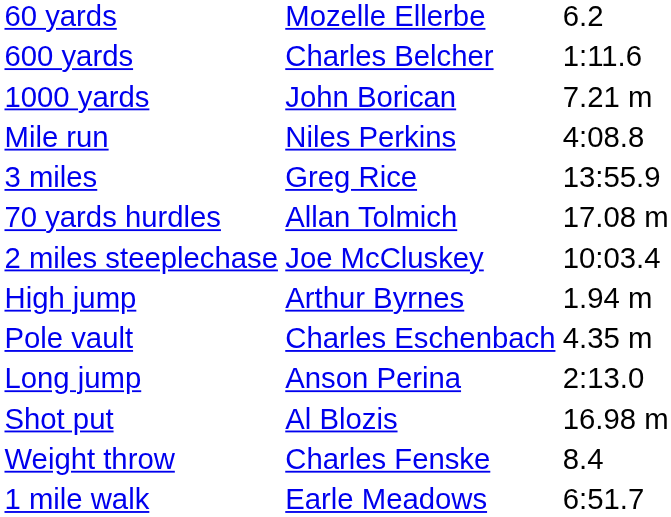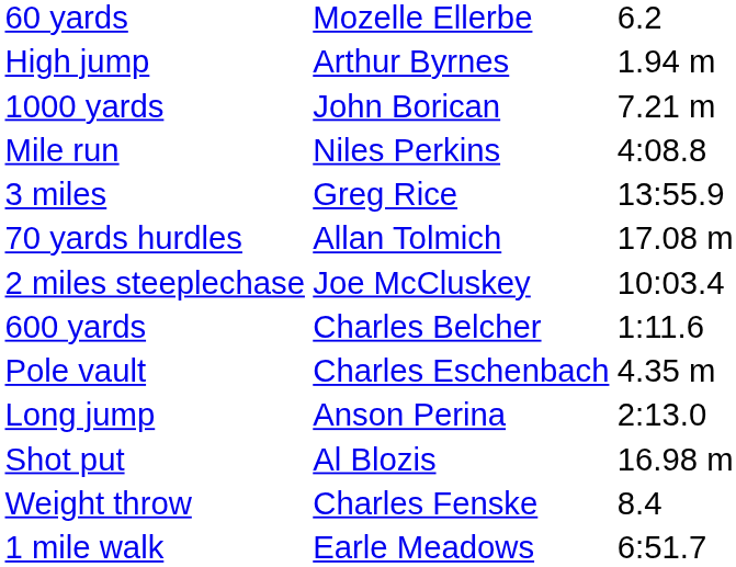rows swapped: 600 yards <-> High jump
